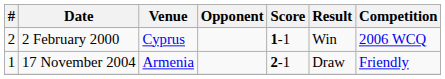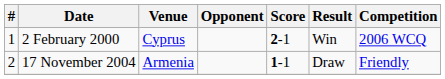2 February 2000 | #: 2 -> 1
2 February 2000 | Score: 1-1 -> 2-1
17 November 2004 | #: 1 -> 2
17 November 2004 | Score: 2-1 -> 1-1
